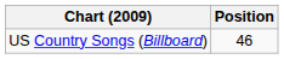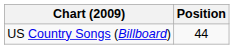US Country Songs (Billboard) | Position: 46 -> 44
